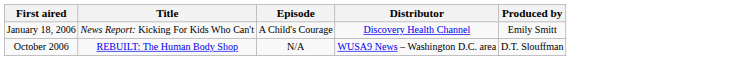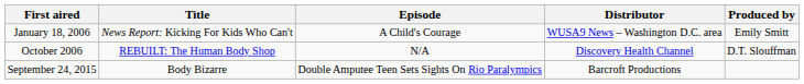January 18, 2006 | Distributor: Discovery Health Channel -> WUSA9 News – Washington D.C. area
October 2006 | Distributor: WUSA9 News – Washington D.C. area -> Discovery Health Channel
+ row: September 24, 2015 | Body Bizarre | Double Amputee Teen Sets Sights On Rio Paralympics | Barcroft Productions
